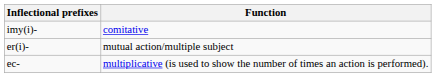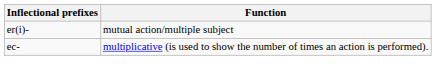- row: imy(i)- | comitative
